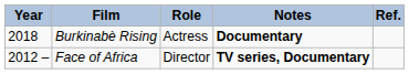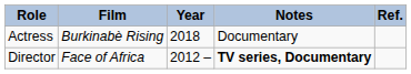columns swapped: Year <-> Role
Burkinabè Rising | Notes: bold -> normal
